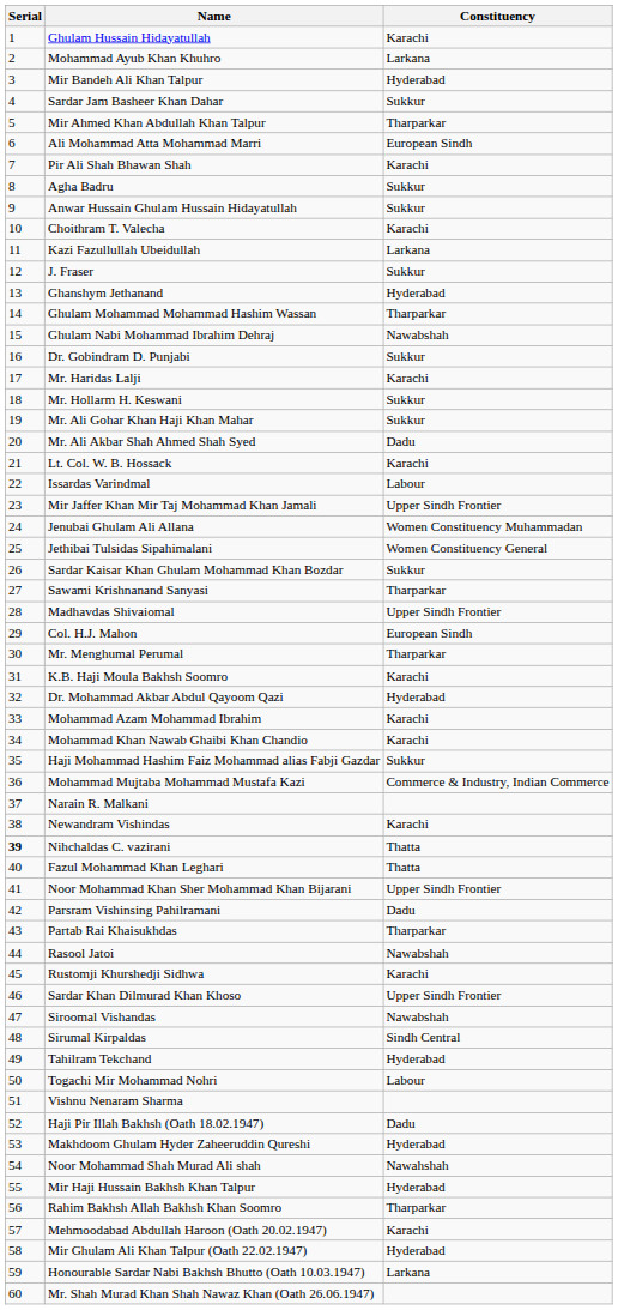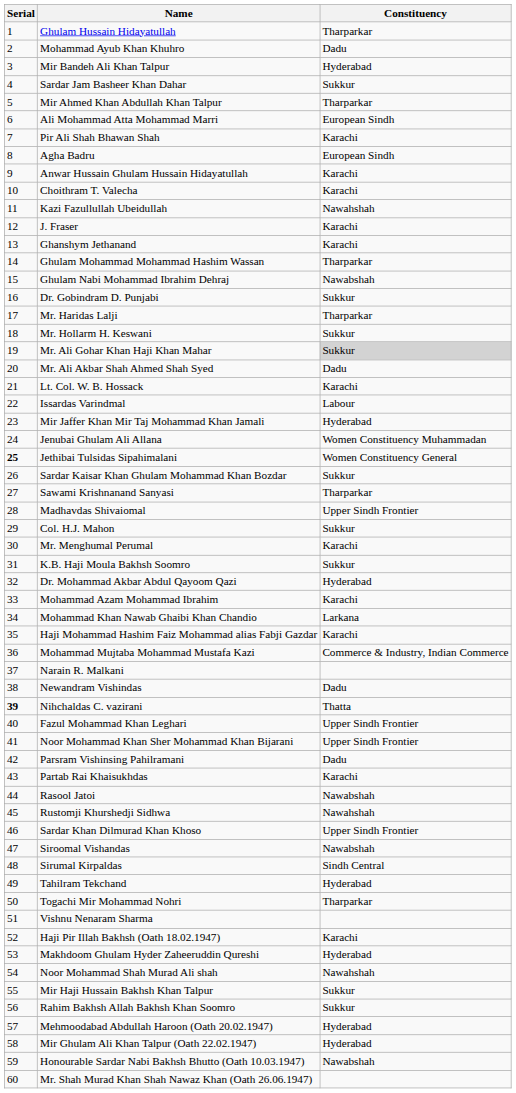Ghulam Hussain Hidayatullah | Constituency: Karachi -> Tharparkar
Mohammad Ayub Khan Khuhro | Constituency: Larkana -> Dadu
Agha Badru | Constituency: Sukkur -> European Sindh
Anwar Hussain Ghulam Hussain Hidayatullah | Constituency: Sukkur -> Karachi
Kazi Fazullullah Ubeidullah | Constituency: Larkana -> Nawahshah
J. Fraser | Constituency: Sukkur -> Karachi
Ghanshym Jethanand | Constituency: Hyderabad -> Karachi
Mr. Haridas Lalji | Constituency: Karachi -> Tharparkar
Mr. Ali Gohar Khan Haji Khan Mahar | Constituency: no background -> lightgrey background
Mir Jaffer Khan Mir Taj Mohammad Khan Jamali | Constituency: Upper Sindh Frontier -> Hyderabad
Jethibai Tulsidas Sipahimalani | Serial: normal -> bold
Col. H.J. Mahon | Constituency: European Sindh -> Sukkur
Mr. Menghumal Perumal | Constituency: Tharparkar -> Karachi
K.B. Haji Moula Bakhsh Soomro | Constituency: Karachi -> Sukkur
Mohammad Khan Nawab Ghaibi Khan Chandio | Constituency: Karachi -> Larkana
Haji Mohammad Hashim Faiz Mohammad alias Fabji Gazdar | Constituency: Sukkur -> Karachi
Newandram Vishindas | Constituency: Karachi -> Dadu
Fazul Mohammad Khan Leghari | Constituency: Thatta -> Upper Sindh Frontier
Partab Rai Khaisukhdas | Constituency: Tharparkar -> Karachi
Rustomji Khurshedji Sidhwa | Constituency: Karachi -> Nawahshah
Togachi Mir Mohammad Nohri | Constituency: Labour -> Tharparkar
Haji Pir Illah Bakhsh (Oath 18.02.1947) | Constituency: Dadu -> Karachi
Mir Haji Hussain Bakhsh Khan Talpur | Constituency: Hyderabad -> Sukkur
Rahim Bakhsh Allah Bakhsh Khan Soomro | Constituency: Tharparkar -> Sukkur
Mehmoodabad Abdullah Haroon (Oath 20.02.1947) | Constituency: Karachi -> Hyderabad
Honourable Sardar Nabi Bakhsh Bhutto (Oath 10.03.1947) | Constituency: Larkana -> Nawabshah
